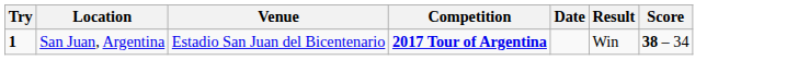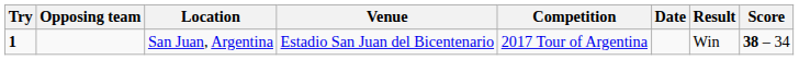+ column: Opposing team
San Juan, Argentina | Competition: bold -> normal
